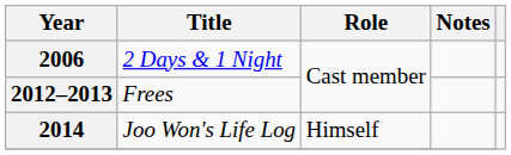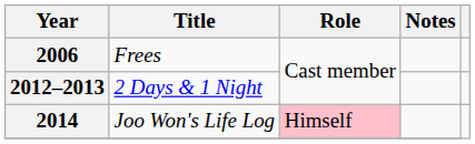2006 | Title: 2 Days & 1 Night -> Frees
2012–2013 | Title: Frees -> 2 Days & 1 Night
2014 | Role: no background -> pink background
